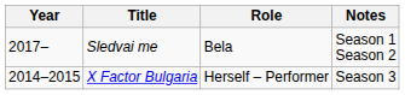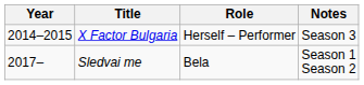rows swapped: X Factor Bulgaria <-> Sledvai me
